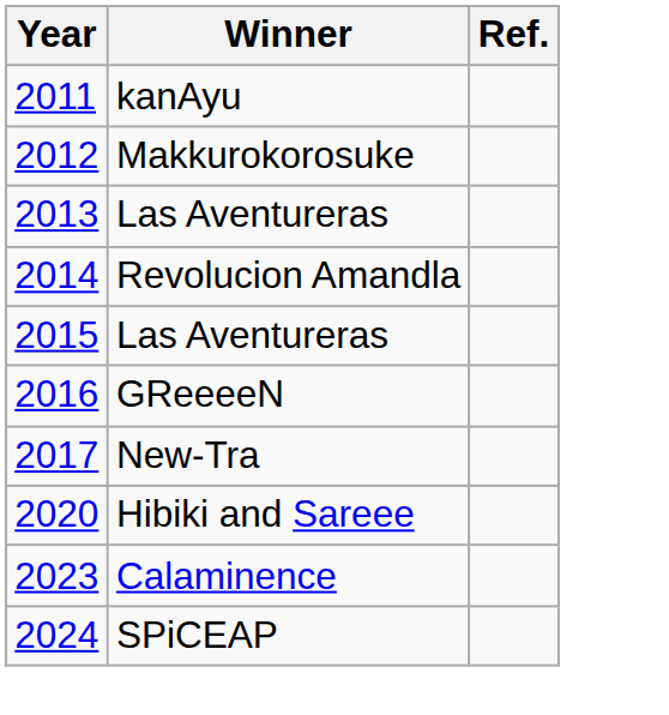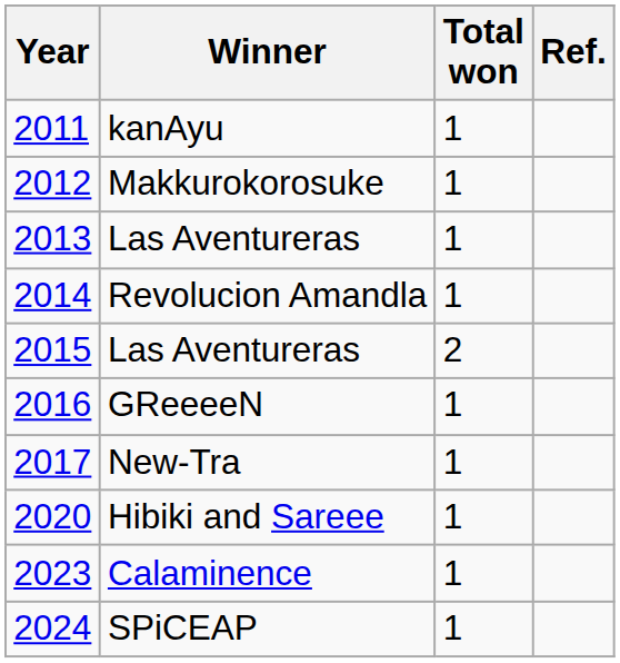+ column: Total won | 1 | 1 | 1 | 1 | 2 | 1 | 1 | 1 | 1 | 1
